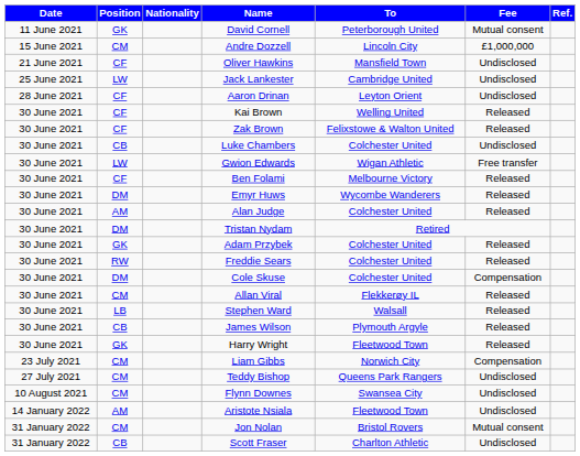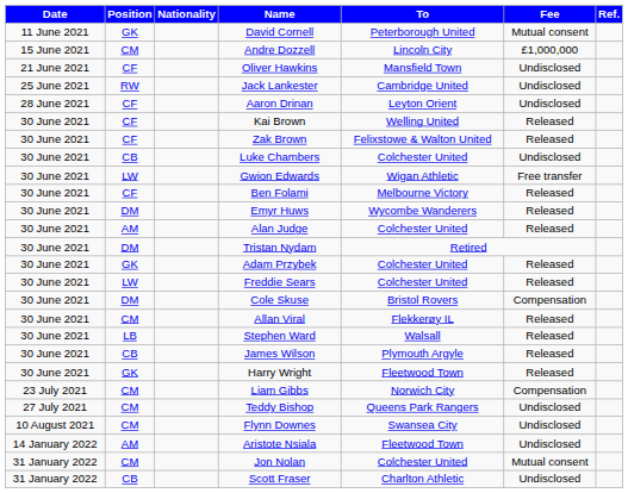Jack Lankester | Position: LW -> RW
Freddie Sears | Position: RW -> LW
Cole Skuse | To: Colchester United -> Bristol Rovers
Jon Nolan | To: Bristol Rovers -> Colchester United
